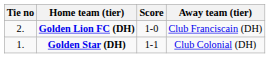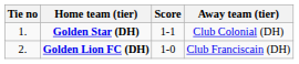rows swapped: Golden Star (DH) <-> Golden Lion FC (DH)
